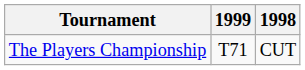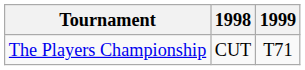columns swapped: 1998 <-> 1999
